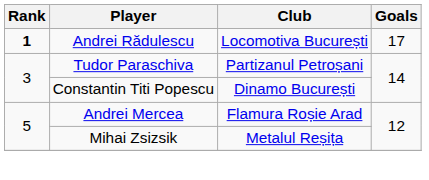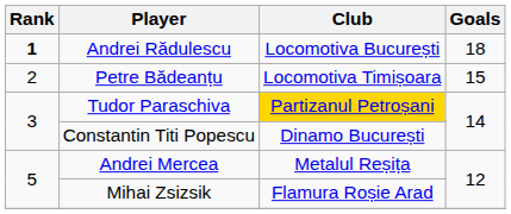Andrei Rădulescu | Goals: 17 -> 18
+ row: 2 | Petre Bădeanțu | Locomotiva Timișoara | 15
Tudor Paraschiva | Club: no background -> gold background
Andrei Mercea | Club: Flamura Roșie Arad -> Metalul Reșița
Mihai Zsizsik | Club: Metalul Reșița -> Flamura Roșie Arad
